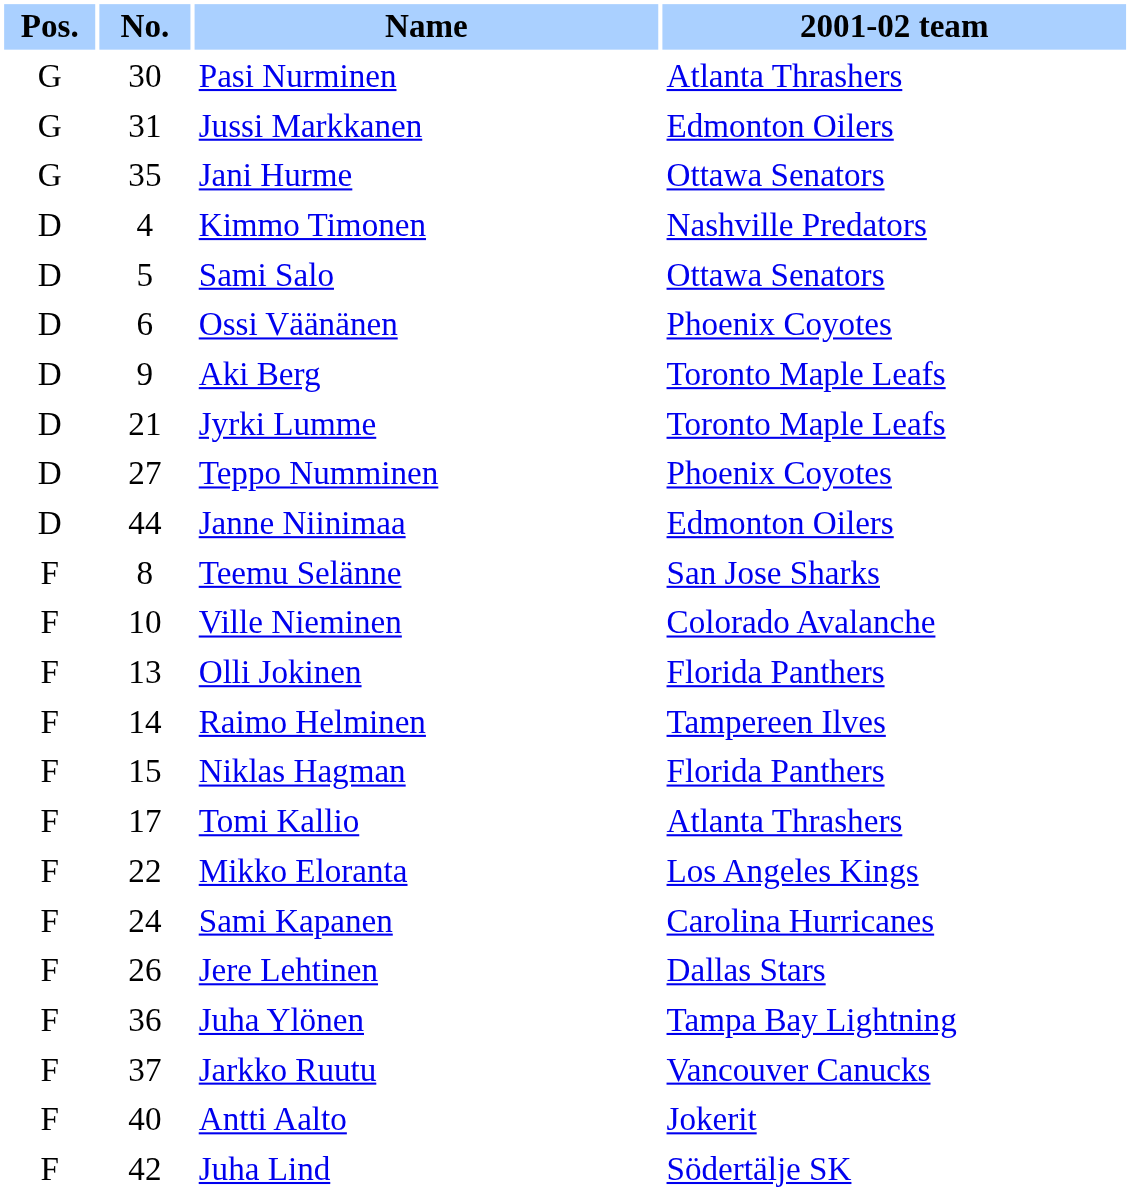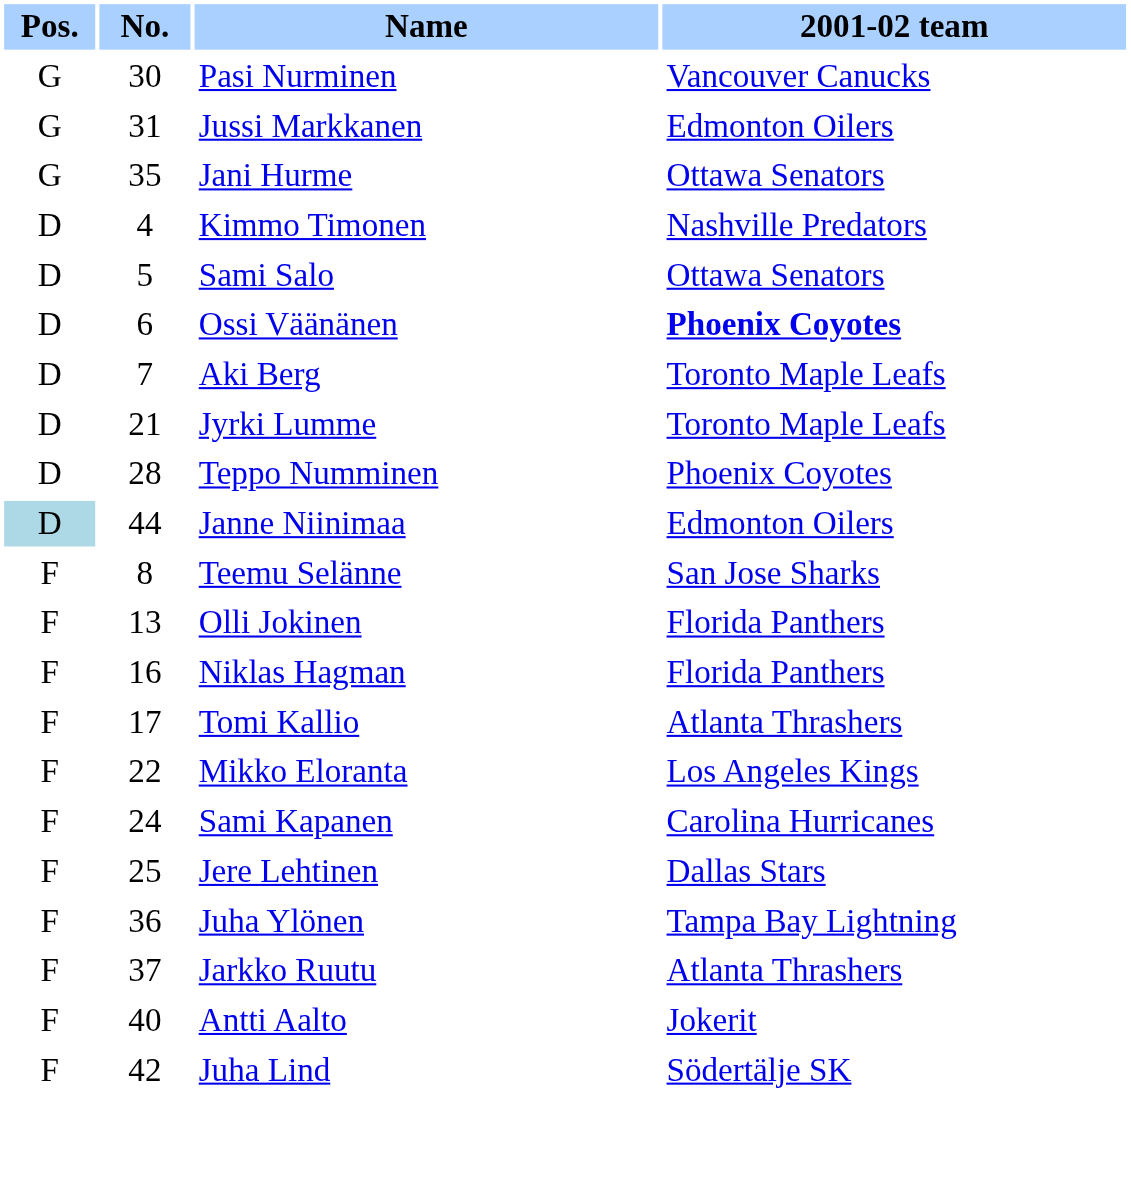Pasi Nurminen | 2001-02 team: Atlanta Thrashers -> Vancouver Canucks
Ossi Väänänen | 2001-02 team: normal -> bold
Aki Berg | No.: 9 -> 7
Teppo Numminen | No.: 27 -> 28
Janne Niinimaa | Pos.: no background -> lightblue background
- row: F | 10 | Ville Nieminen | Colorado Avalanche
- row: F | 14 | Raimo Helminen | Tampereen Ilves
Niklas Hagman | No.: 15 -> 16
Jere Lehtinen | No.: 26 -> 25
Jarkko Ruutu | 2001-02 team: Vancouver Canucks -> Atlanta Thrashers
